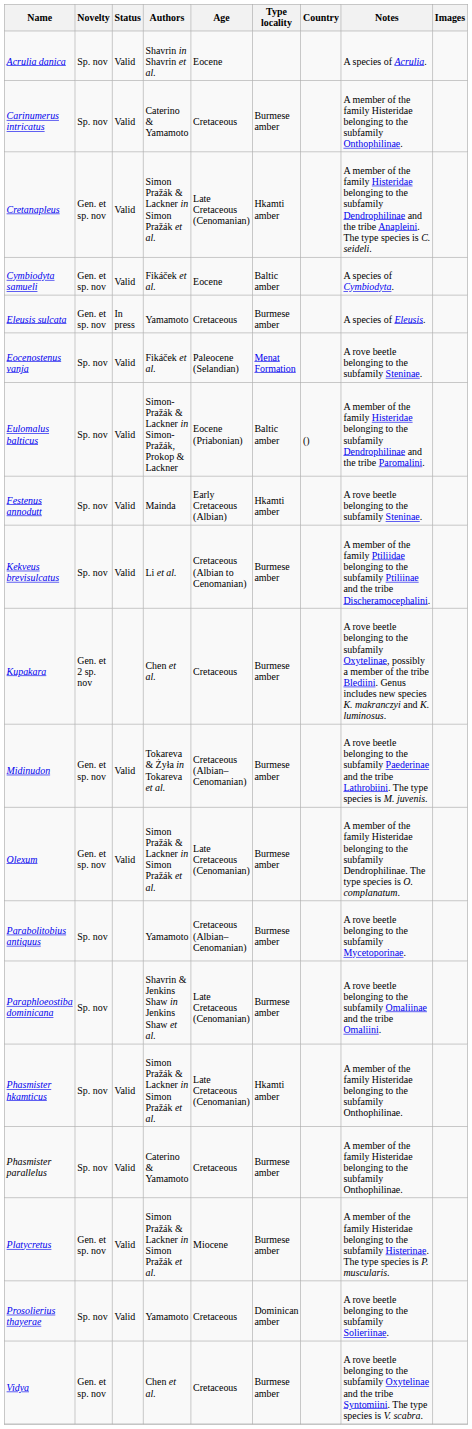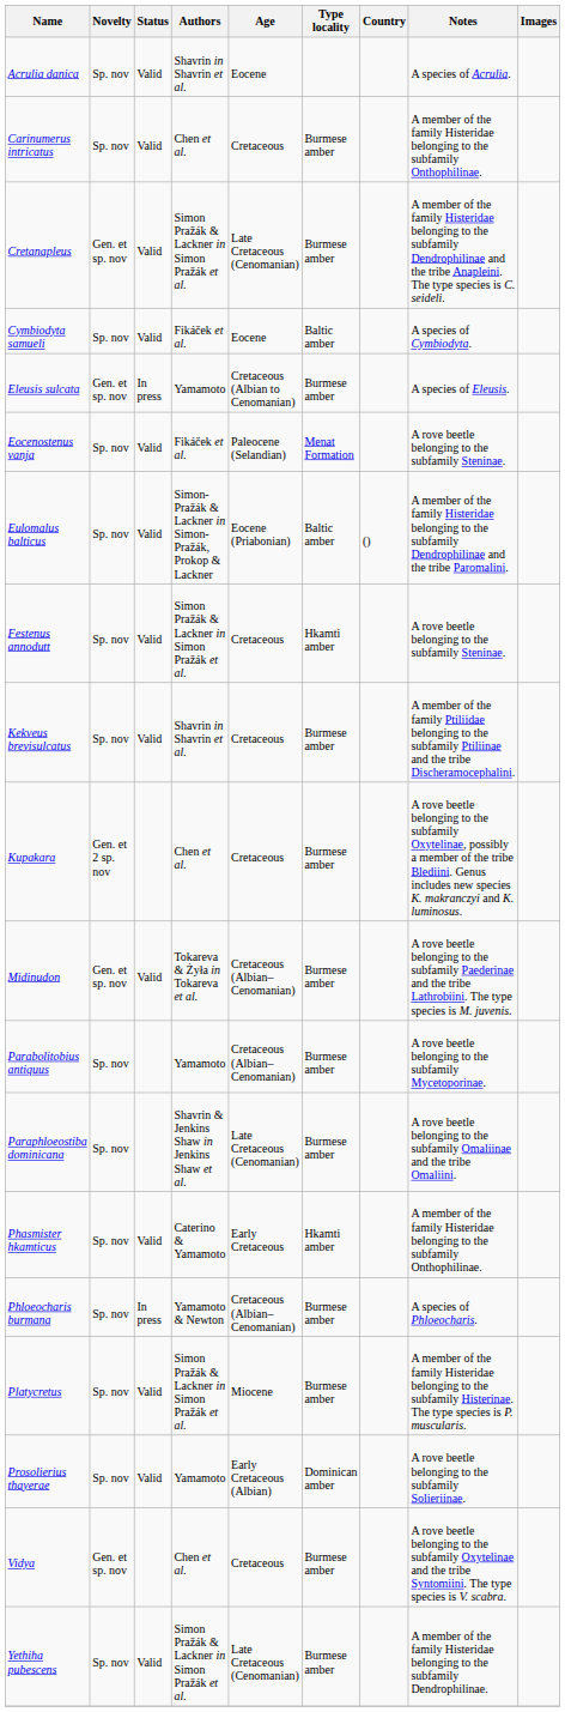Carinumerus intricatus | Authors: Caterino & Yamamoto -> Chen et al.
Cretanapleus | Type locality: Hkamti amber -> Burmese amber
Cymbiodyta samueli | Novelty: Gen. et sp. nov -> Sp. nov
Eleusis sulcata | Age: Cretaceous -> Cretaceous (Albian to Cenomanian)
Festenus annodutt | Authors: Mainda -> Simon Pražák & Lackner in Simon Pražák et al.
Festenus annodutt | Age: Early Cretaceous (Albian) -> Cretaceous
Kekveus brevisulcatus | Authors: Li et al. -> Shavrin in Shavrin et al.
Kekveus brevisulcatus | Age: Cretaceous (Albian to Cenomanian) -> Cretaceous
- row: Olexum | Gen. et sp. nov | Valid | Simon Pražák & Lackner in Simon Pražák et al. | Late Cretaceous (Cenomanian) | Burmese amber | A member of the family Histeridae belonging to the subfamily Dendrophilinae. The type species is O. complanatum.
Phasmister hkamticus | Authors: Simon Pražák & Lackner in Simon Pražák et al. -> Caterino & Yamamoto
Phasmister hkamticus | Age: Late Cretaceous (Cenomanian) -> Early Cretaceous
- row: Phasmister parallelus | Sp. nov | Valid | Caterino & Yamamoto | Cretaceous | Burmese amber | A member of the family Histeridae belonging to the subfamily Onthophilinae.
+ row: Phloeocharis burmana | Sp. nov | In press | Yamamoto & Newton | Cretaceous (Albian–Cenomanian) | Burmese amber | A species of Phloeocharis.
Platycretus | Novelty: Gen. et sp. nov -> Sp. nov
Prosolierius thayerae | Age: Cretaceous -> Early Cretaceous (Albian)
+ row: Yethiha pubescens | Sp. nov | Valid | Simon Pražák & Lackner in Simon Pražák et al. | Late Cretaceous (Cenomanian) | Burmese amber | A member of the family Histeridae belonging to the subfamily Dendrophilinae.
